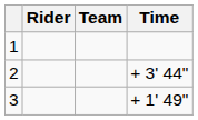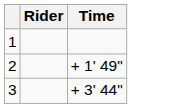- column: Team
2 | Time: + 3' 44" -> + 1' 49"
3 | Time: + 1' 49" -> + 3' 44"
